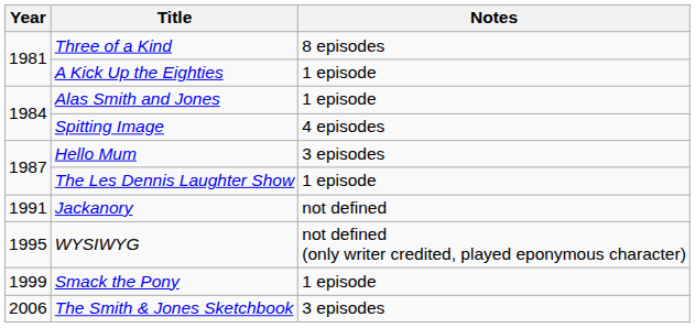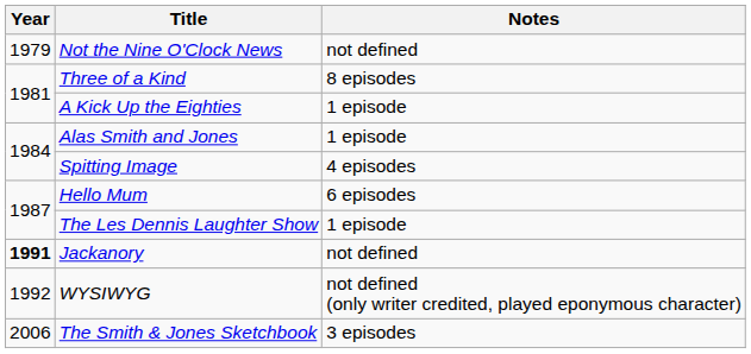+ row: 1979 | Not the Nine O'Clock News | not defined
Hello Mum | Notes: 3 episodes -> 6 episodes
Jackanory | Year: normal -> bold
WYSIWYG | Year: 1995 -> 1992
- row: 1999 | Smack the Pony | 1 episode
